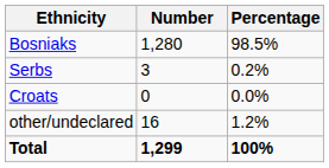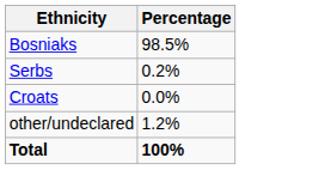- column: Number | 1,280 | 3 | 0 | 16 | 1,299
